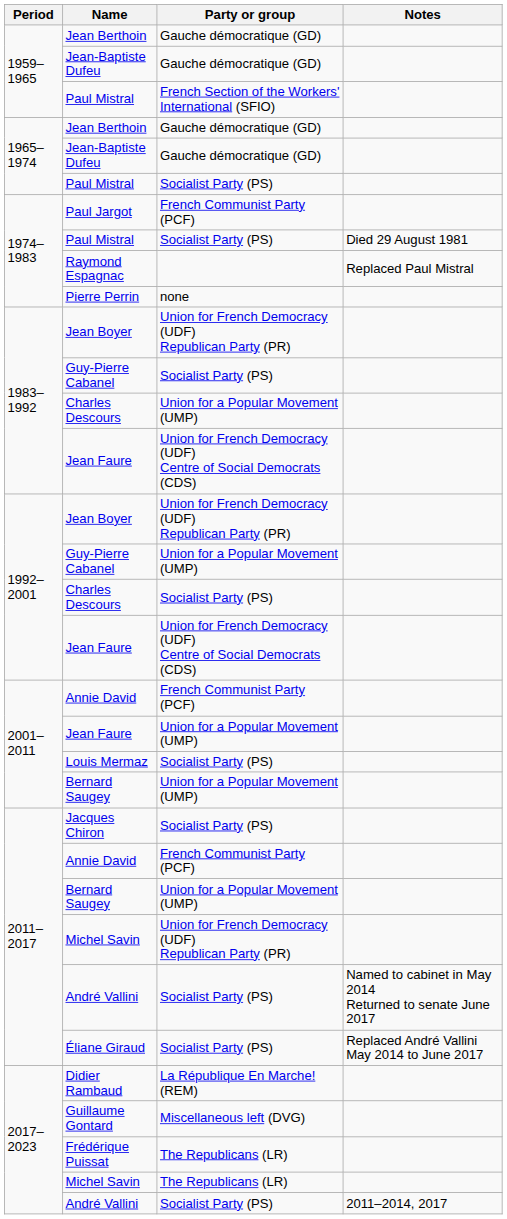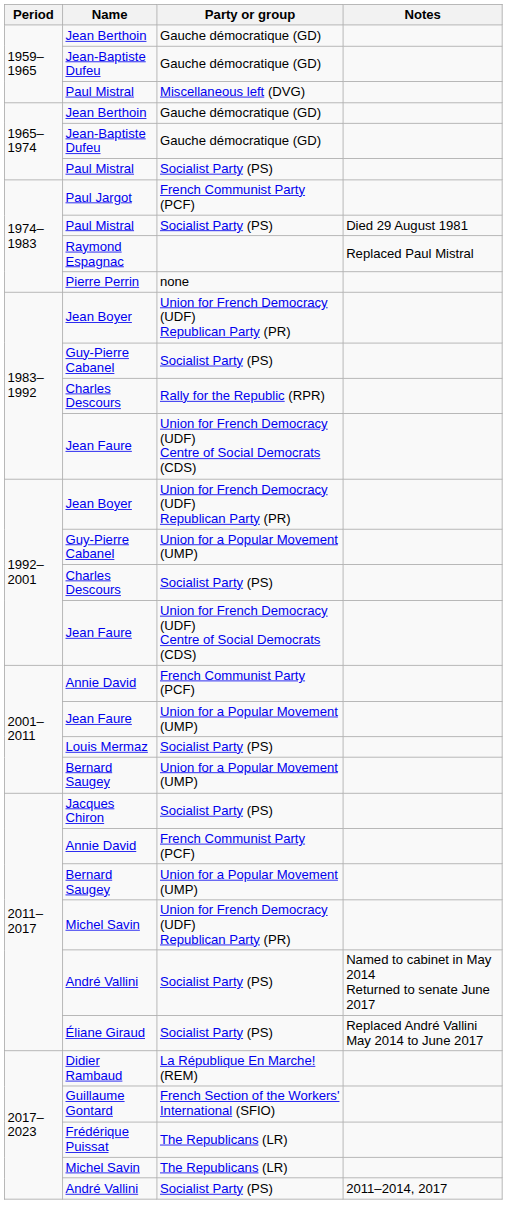1959–1965 / Paul Mistral | Party or group: French Section of the Workers' International (SFIO) -> Miscellaneous left (DVG)
1983–1992 / Charles Descours | Party or group: Union for a Popular Movement (UMP) -> Rally for the Republic (RPR)
Guillaume Gontard | Party or group: Miscellaneous left (DVG) -> French Section of the Workers' International (SFIO)
